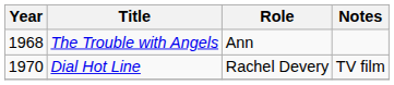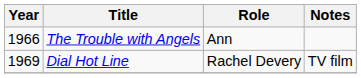The Trouble with Angels | Year: 1968 -> 1966
Dial Hot Line | Year: 1970 -> 1969
